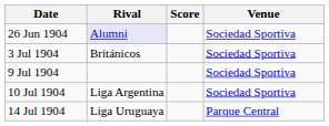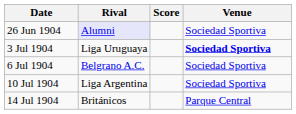3 Jul 1904 | Rival: Británicos -> Liga Uruguaya
3 Jul 1904 | Venue: normal -> bold
+ row: 6 Jul 1904 | Belgrano A.C. | Sociedad Sportiva
- row: 9 Jul 1904 | Sociedad Sportiva
14 Jul 1904 | Rival: Liga Uruguaya -> Británicos
